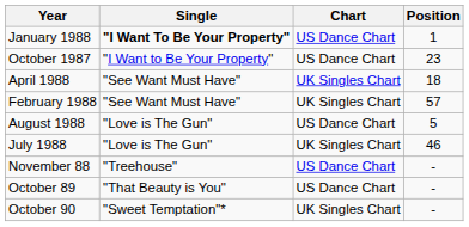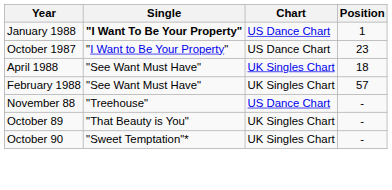- row: August 1988 | "Love is The Gun" | US Dance Chart | 5
- row: July 1988 | "Love is The Gun" | UK Singles Chart | 46
October 89 | Chart: US Dance Chart -> UK Singles Chart
